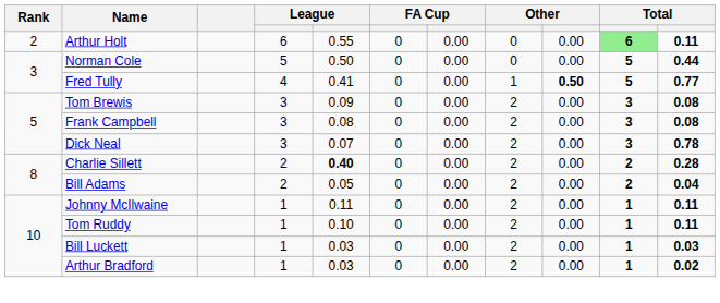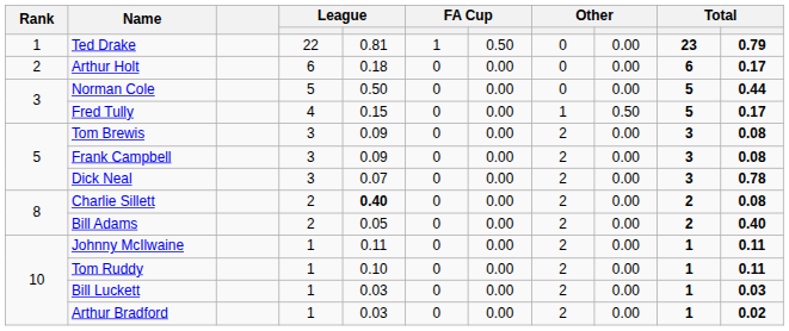+ row: 1 | Ted Drake | 22 | 0.81 | 1 | 0.50 | 0 | 0.00 | 23 | 0.79
Arthur Holt | column 5: 0.55 -> 0.18
Arthur Holt | column 10: lightgreen background -> no background
Arthur Holt | column 11: 0.11 -> 0.17
Fred Tully | column 5: 0.41 -> 0.15
Fred Tully | column 9: bold -> normal
Fred Tully | column 11: 0.77 -> 0.17
Frank Campbell | column 5: 0.08 -> 0.09
Charlie Sillett | column 11: 0.28 -> 0.08
Bill Adams | column 11: 0.04 -> 0.40
